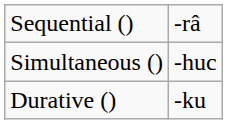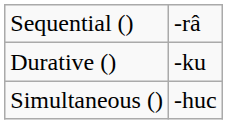rows swapped: Simultaneous () <-> Durative ()
